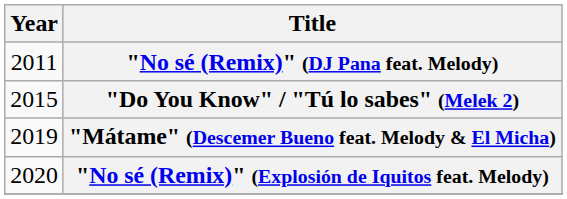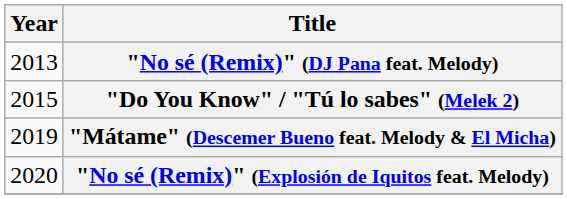"No sé (Remix)" (DJ Pana feat. Melody) | Year: 2011 -> 2013
